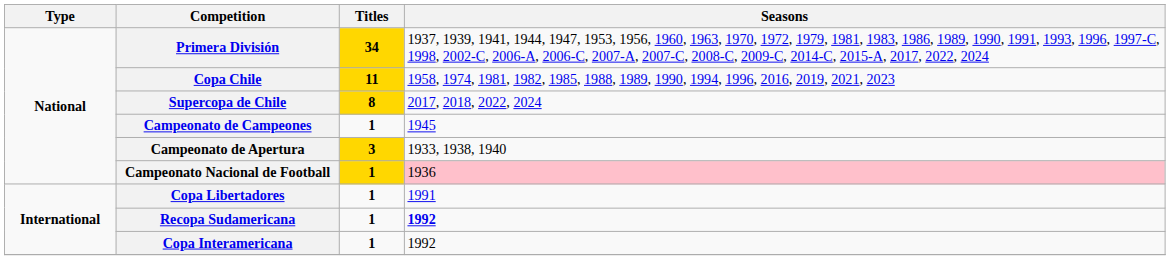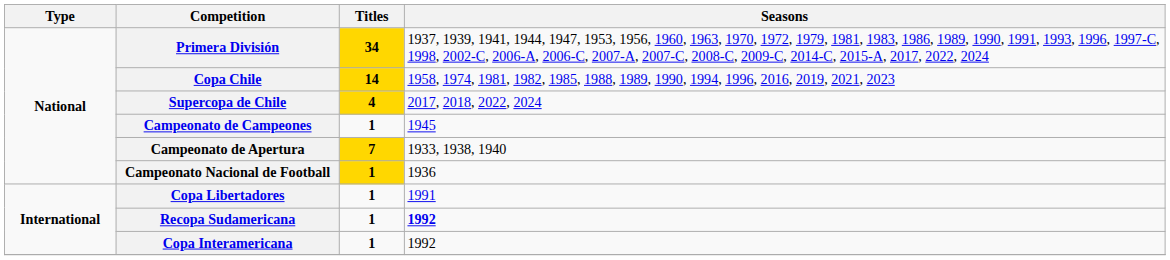Copa Chile | Titles: 11 -> 14
Supercopa de Chile | Titles: 8 -> 4
Campeonato de Apertura | Titles: 3 -> 7
Campeonato Nacional de Football | Seasons: pink background -> no background
